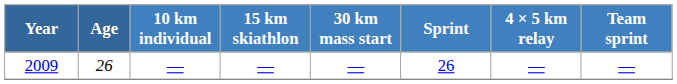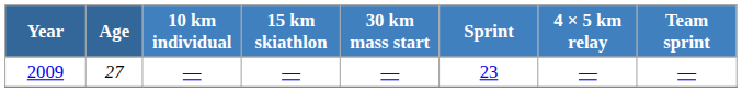2009 | Age: 26 -> 27
2009 | Sprint: 26 -> 23
